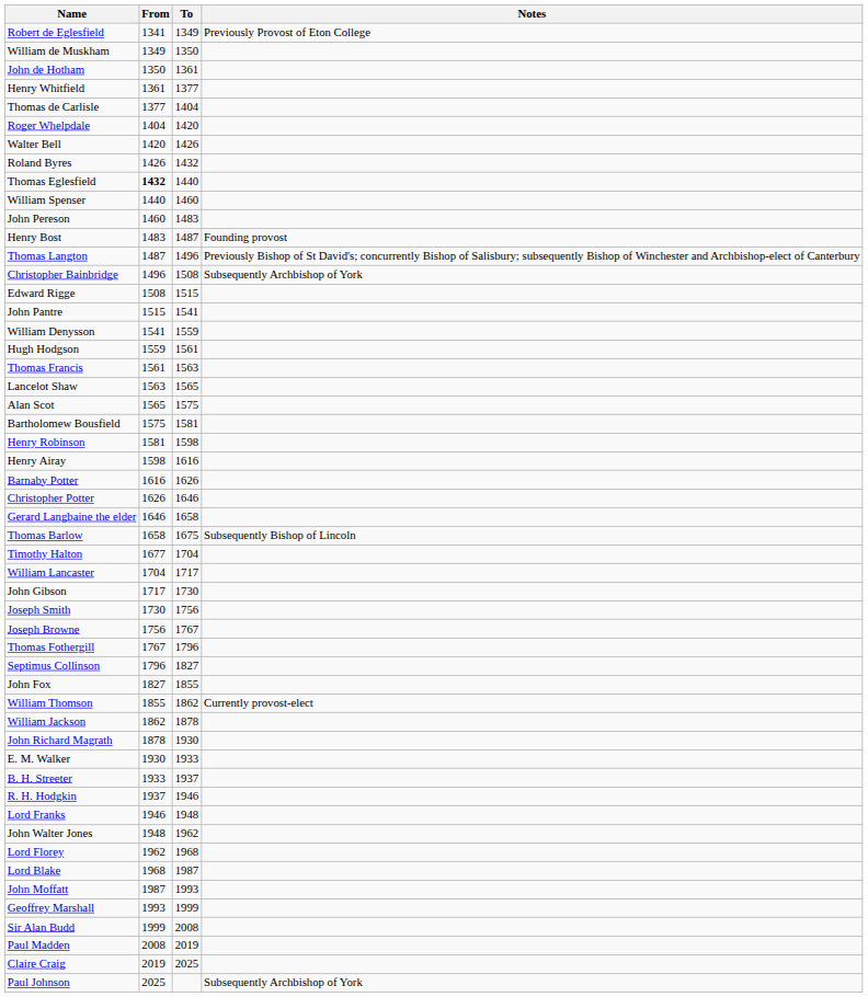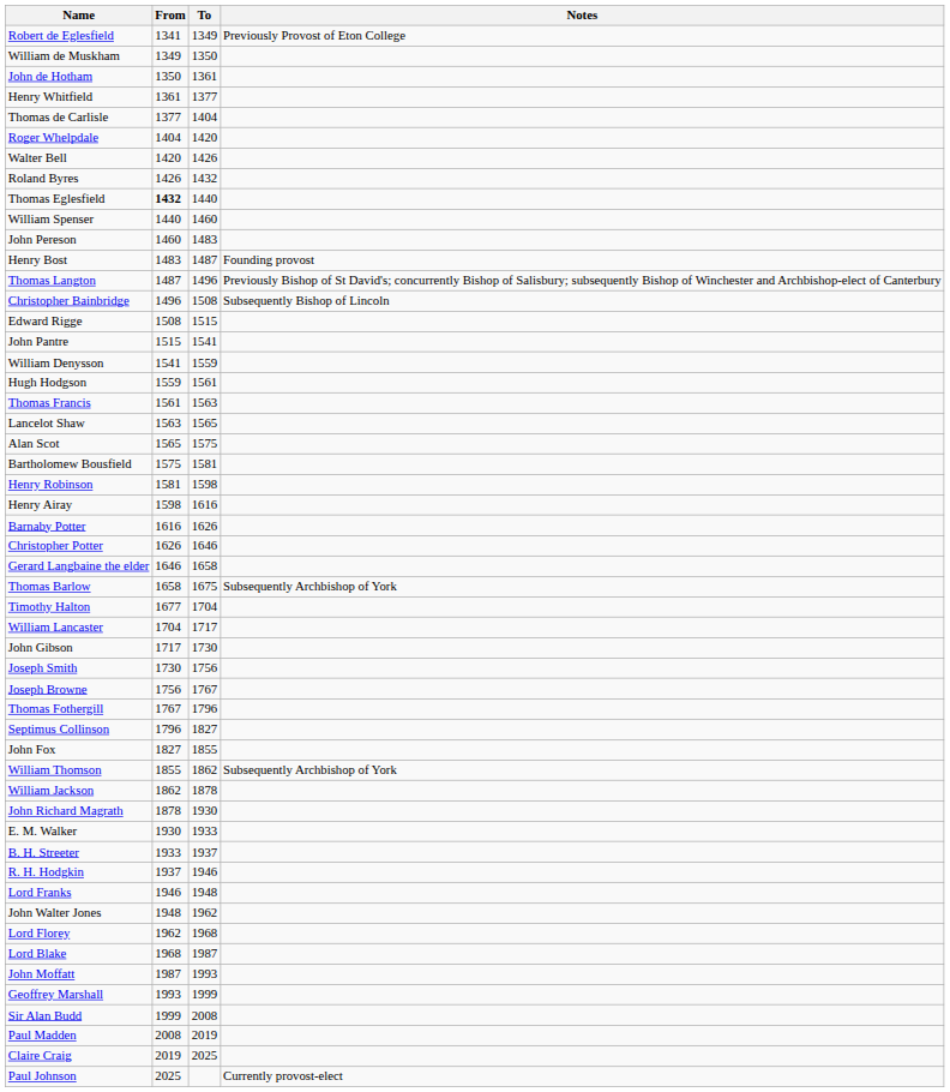Christopher Bainbridge | Notes: Subsequently Archbishop of York -> Subsequently Bishop of Lincoln
Thomas Barlow | Notes: Subsequently Bishop of Lincoln -> Subsequently Archbishop of York
William Thomson | Notes: Currently provost-elect -> Subsequently Archbishop of York
Paul Johnson | Notes: Subsequently Archbishop of York -> Currently provost-elect
